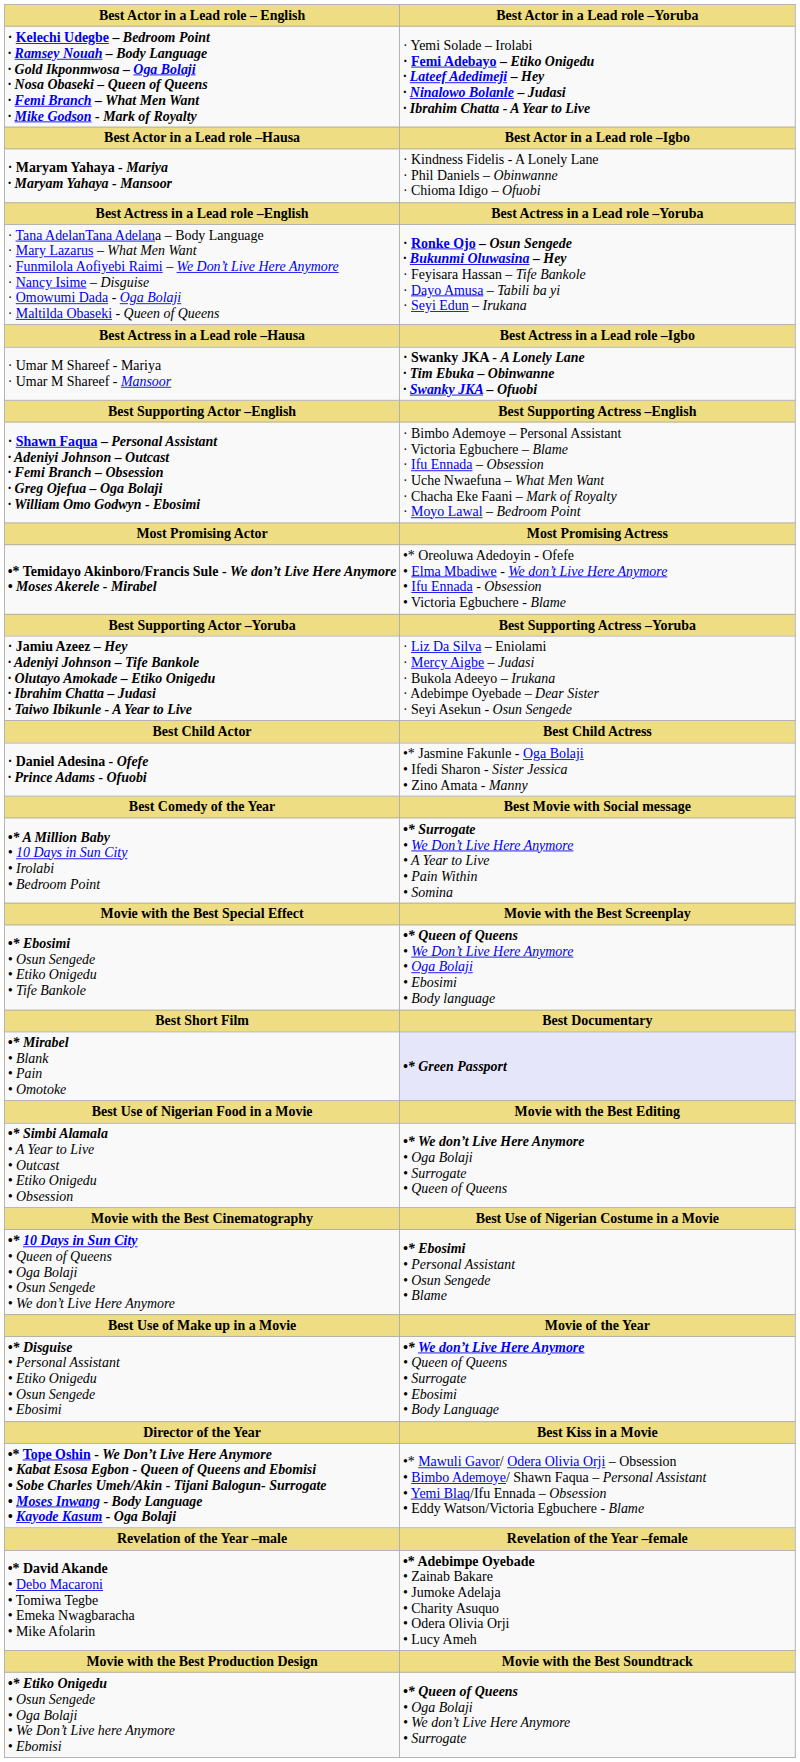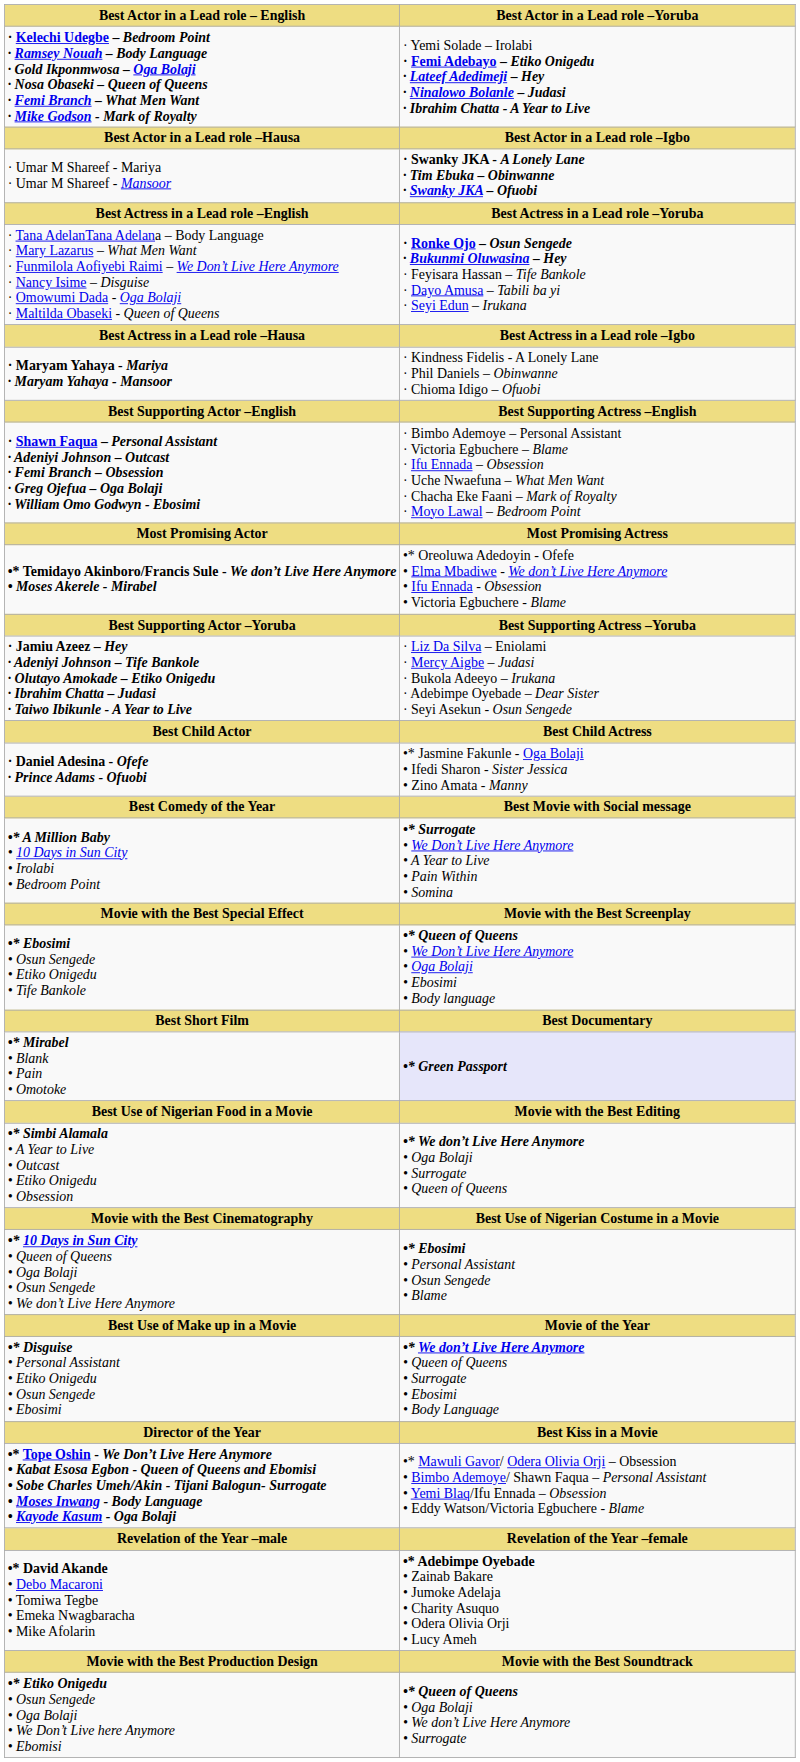rows swapped: · Umar M Shareef - Mariya · Umar M Shareef - Mansoor <-> · Maryam Yahaya - Mariya · Maryam Yahaya - Mansoor
